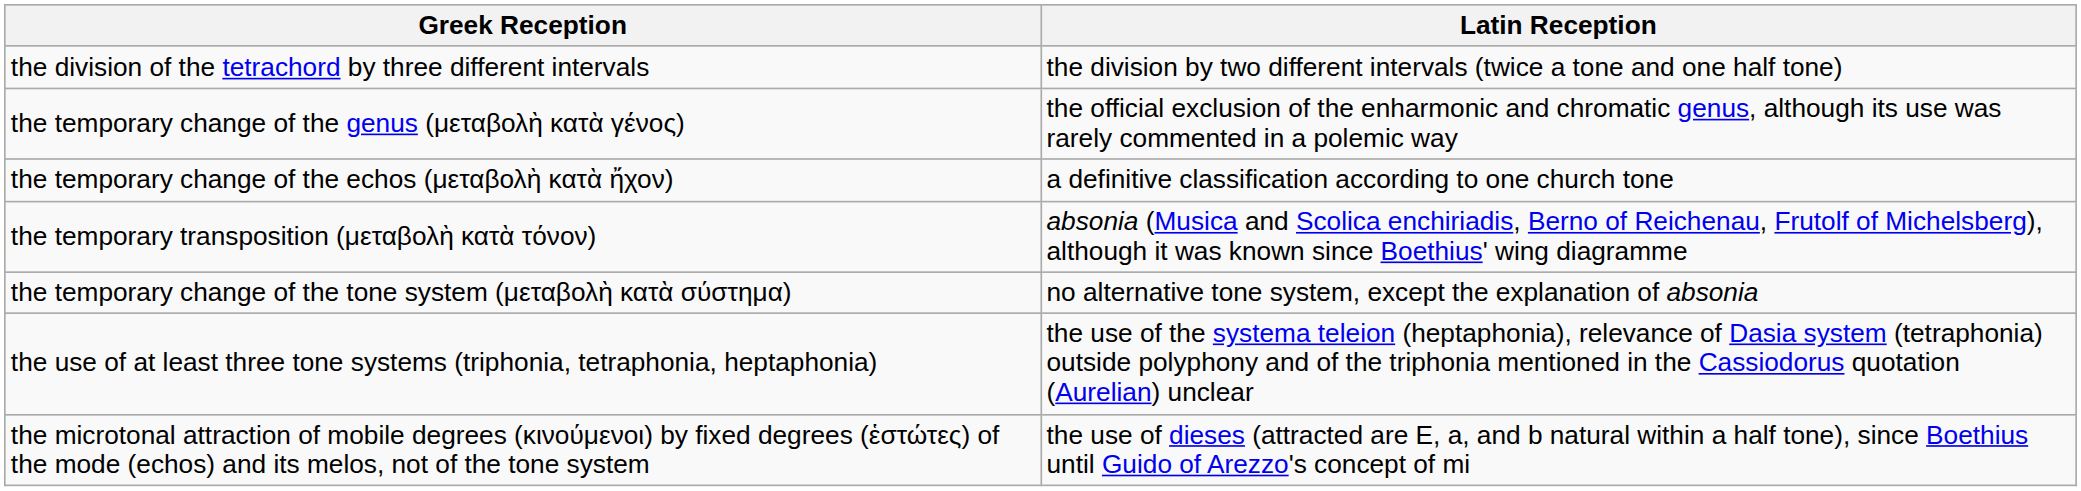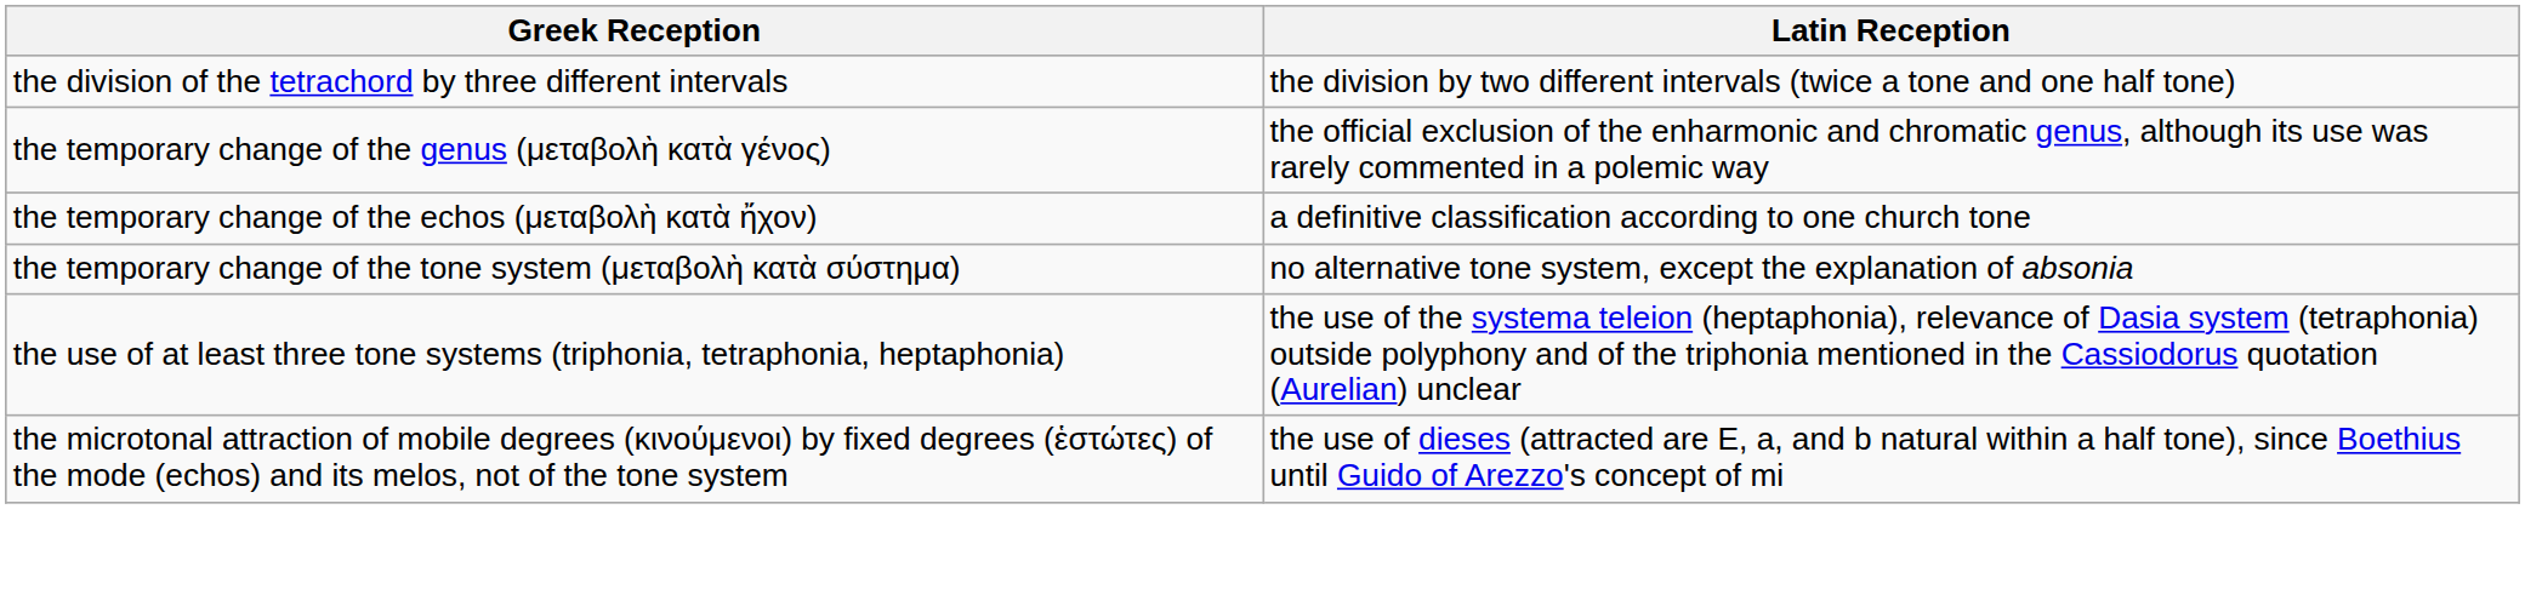- row: the temporary transposition (μεταβολὴ κατὰ τόνον) | absonia (Musica and Scolica enchiriadis, Berno of Reichenau, Frutolf of Michelsberg), although it was known since Boethius' wing diagramme
